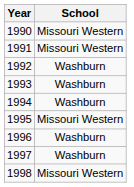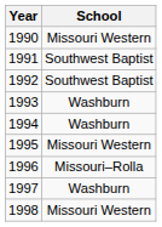1991 | School: Missouri Western -> Southwest Baptist
1992 | School: Washburn -> Southwest Baptist
1996 | School: Washburn -> Missouri–Rolla
